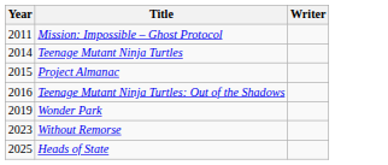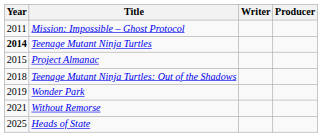+ column: Producer
Teenage Mutant Ninja Turtles | Year: normal -> bold
Teenage Mutant Ninja Turtles: Out of the Shadows | Year: 2016 -> 2018
Without Remorse | Year: 2023 -> 2021
